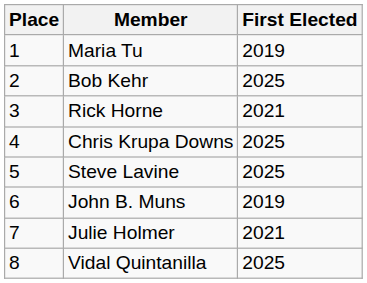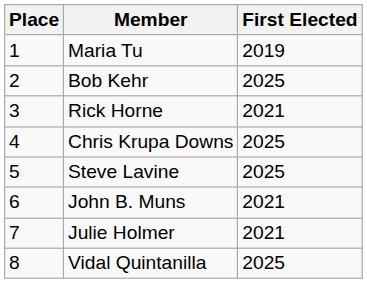John B. Muns | First Elected: 2019 -> 2021
